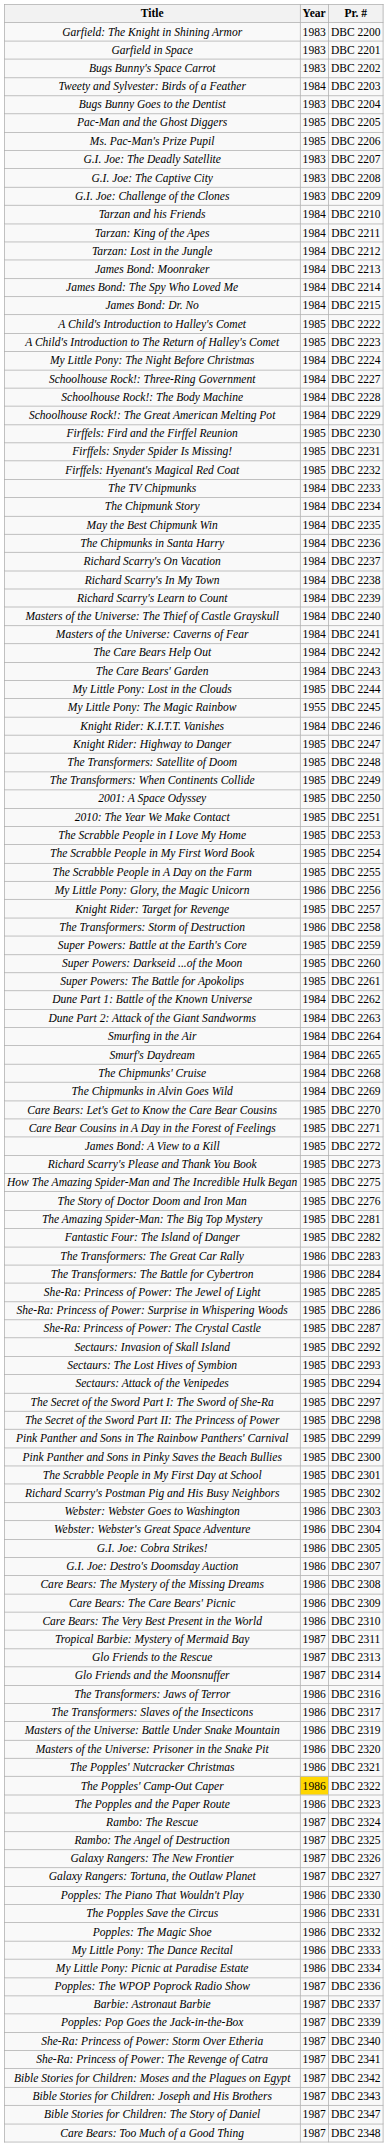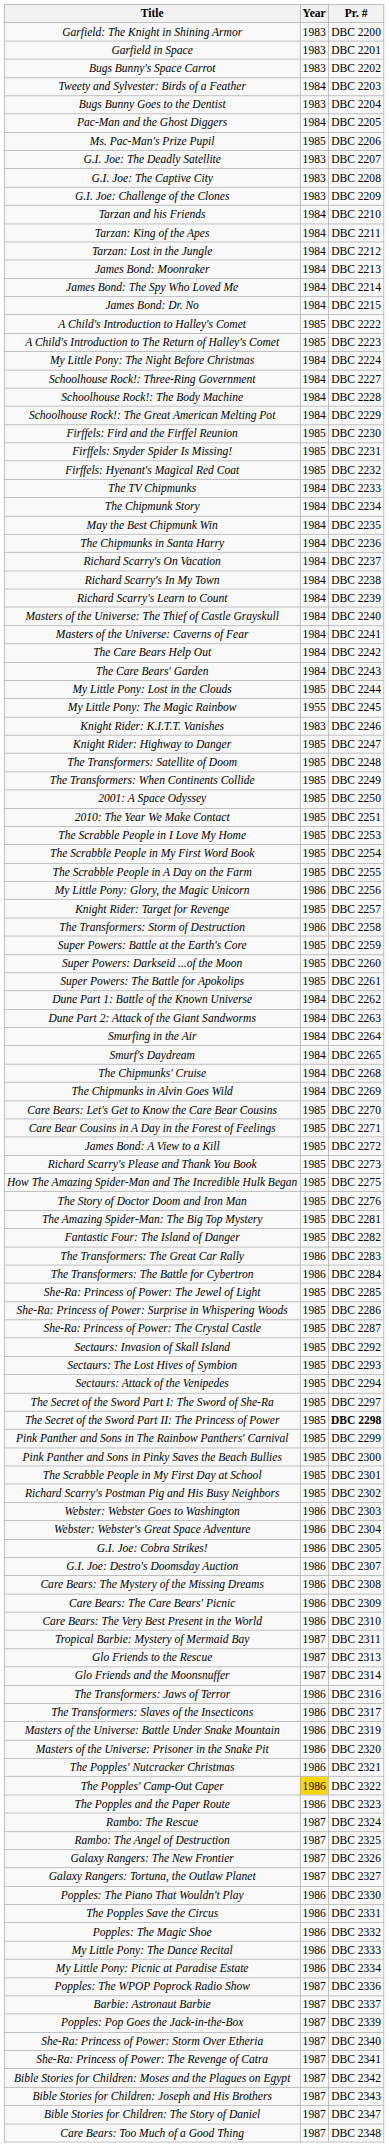Pac-Man and the Ghost Diggers | Year: 1985 -> 1984
Knight Rider: K.I.T.T. Vanishes | Year: 1984 -> 1983
The Secret of the Sword Part II: The Princess of Power | Pr. #: normal -> bold
